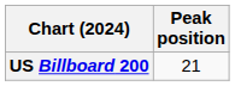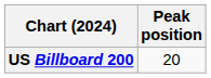US Billboard 200 | Peak position: 21 -> 20
